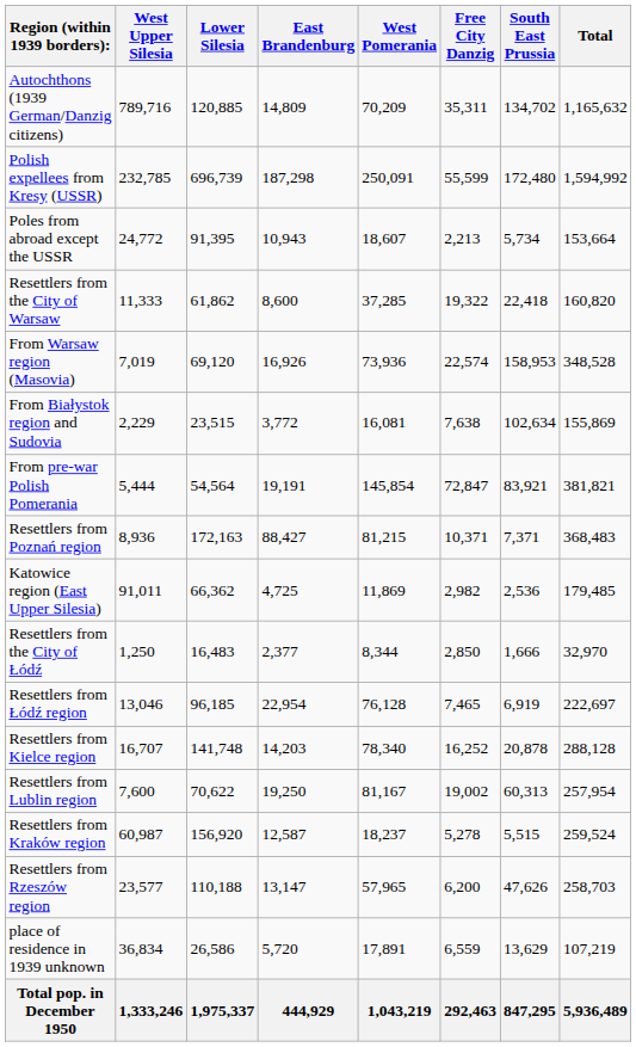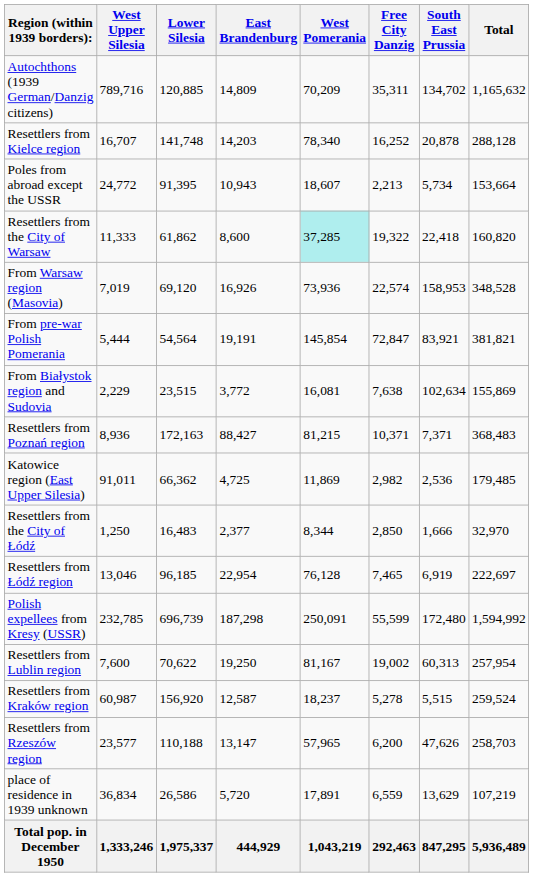rows swapped: Polish expellees from Kresy (USSR) <-> Resettlers from Kielce region
Resettlers from the City of Warsaw | West Pomerania: no background -> paleturquoise background
rows swapped: From Białystok region and Sudovia <-> From pre-war Polish Pomerania
